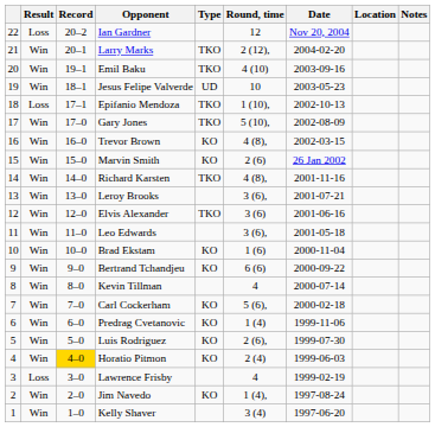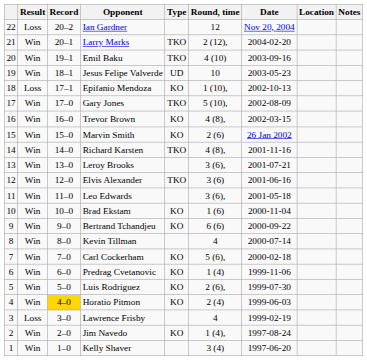Epifanio Mendoza | Type: TKO -> KO
